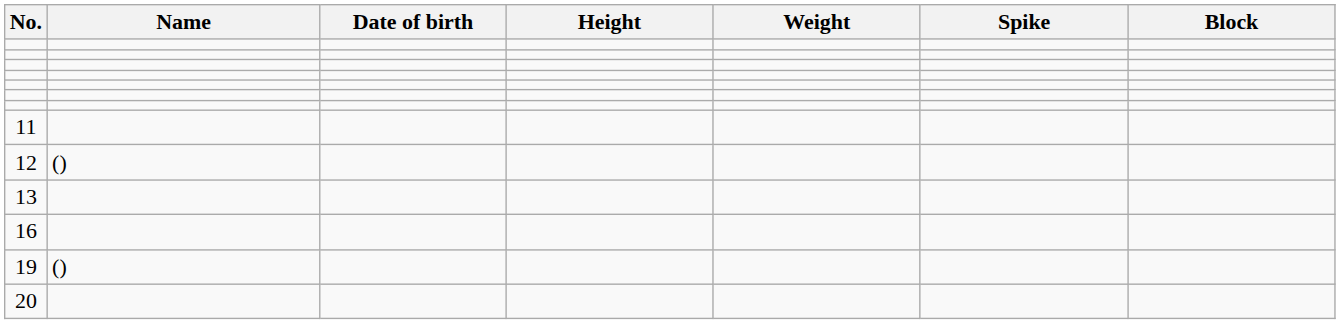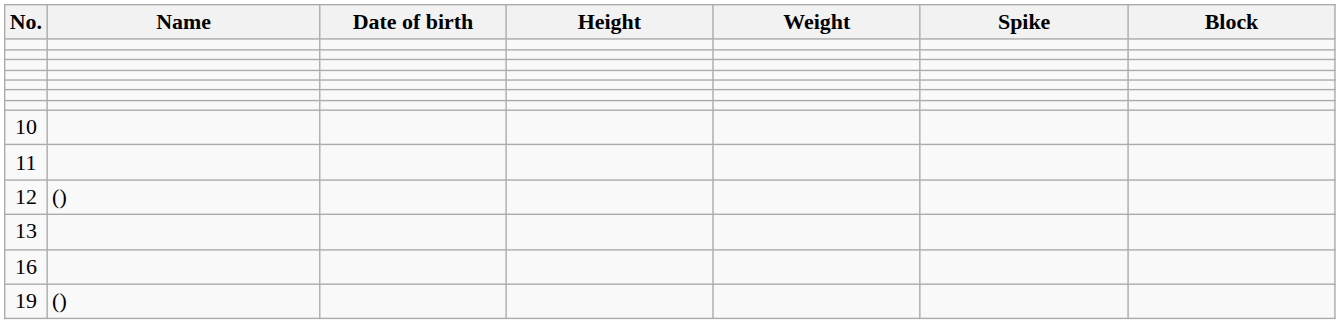+ row: 10
- row: 20
